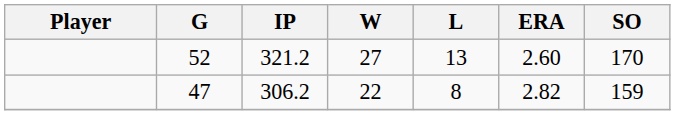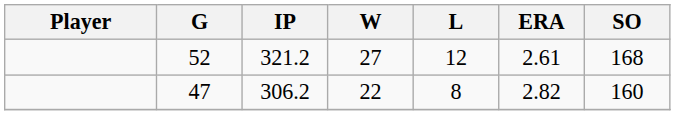52 | L: 13 -> 12
52 | ERA: 2.60 -> 2.61
52 | SO: 170 -> 168
47 | SO: 159 -> 160
